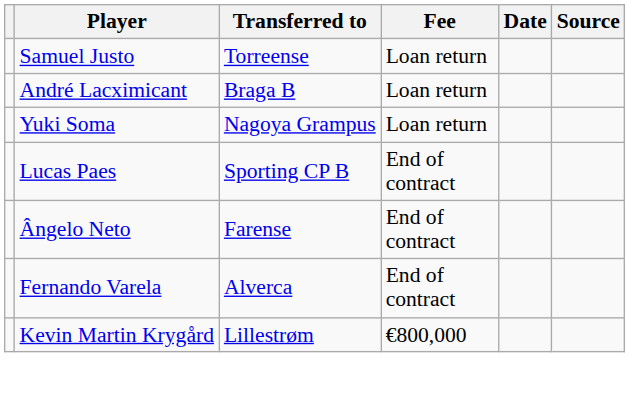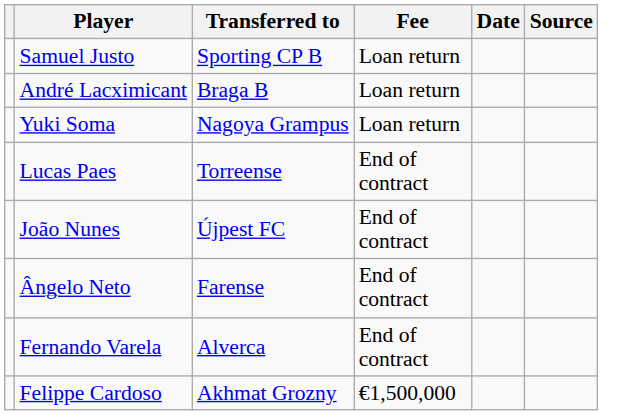Samuel Justo | Transferred to: Torreense -> Sporting CP B
Lucas Paes | Transferred to: Sporting CP B -> Torreense
+ row: João Nunes | Újpest FC | End of contract
- row: Kevin Martin Krygård | Lillestrøm | €800,000
+ row: Felippe Cardoso | Akhmat Grozny | €1,500,000
